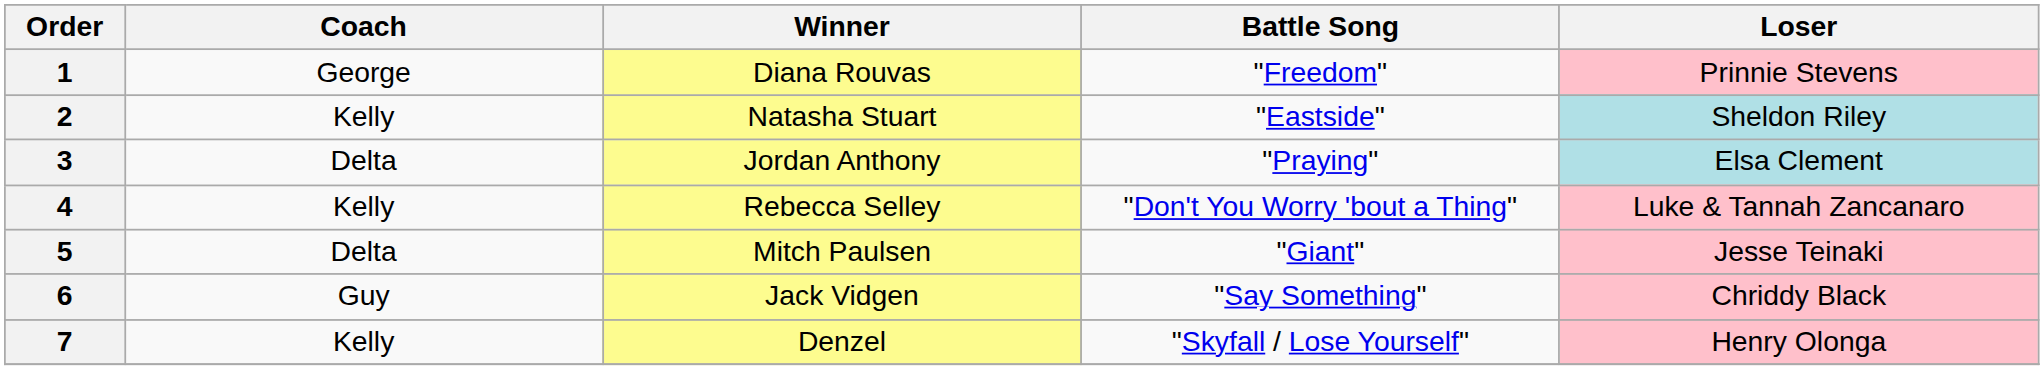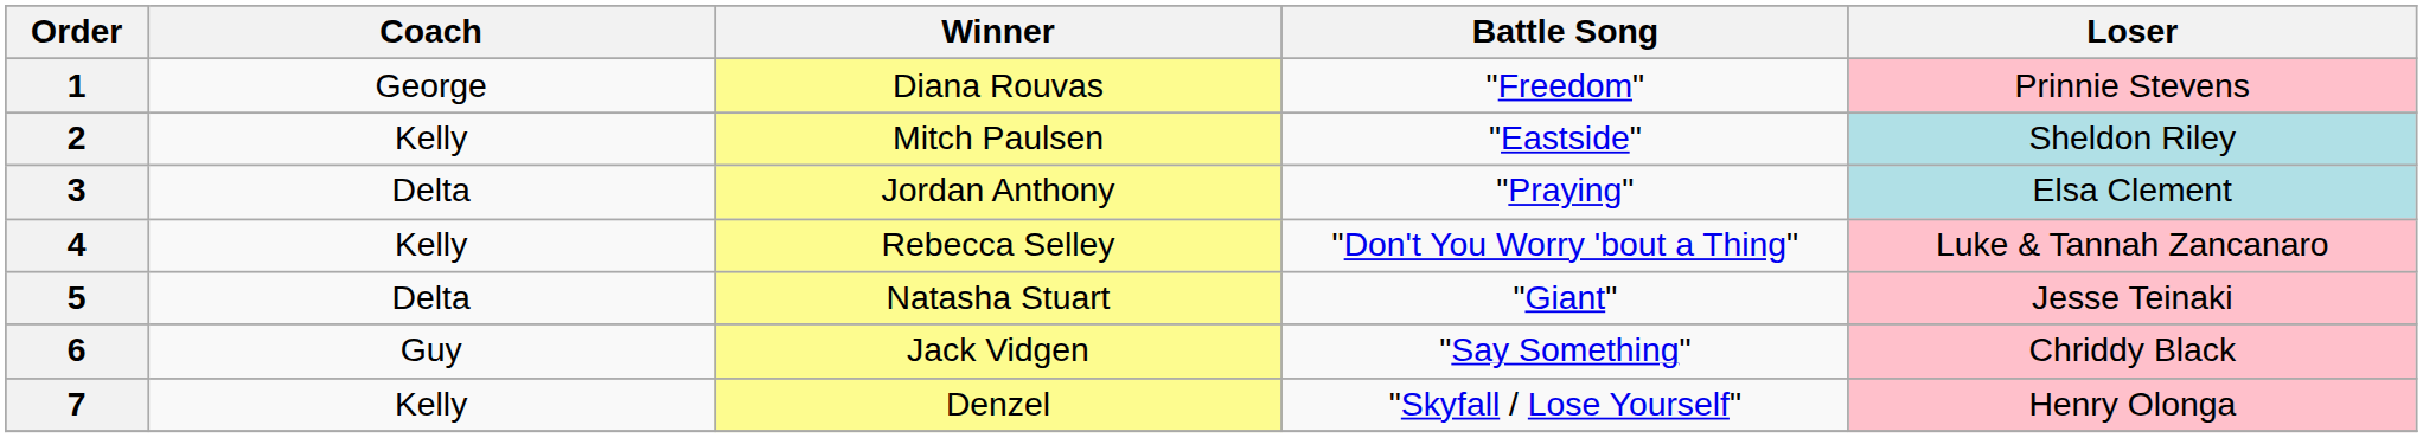2 | Winner: Natasha Stuart -> Mitch Paulsen
5 | Winner: Mitch Paulsen -> Natasha Stuart
